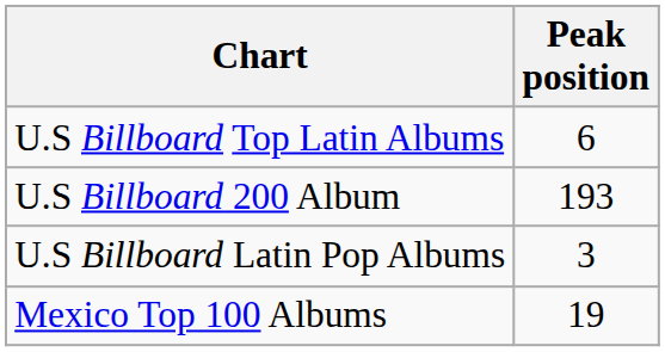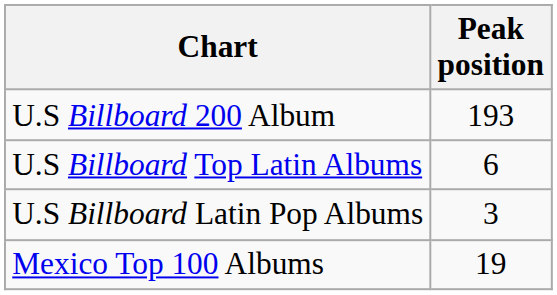rows swapped: U.S Billboard 200 Album <-> U.S Billboard Top Latin Albums
